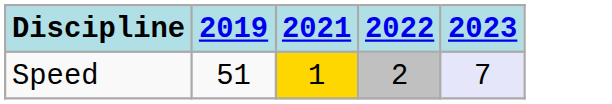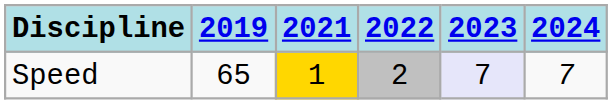+ column: 2024 | 7
Speed | 2019: 51 -> 65
